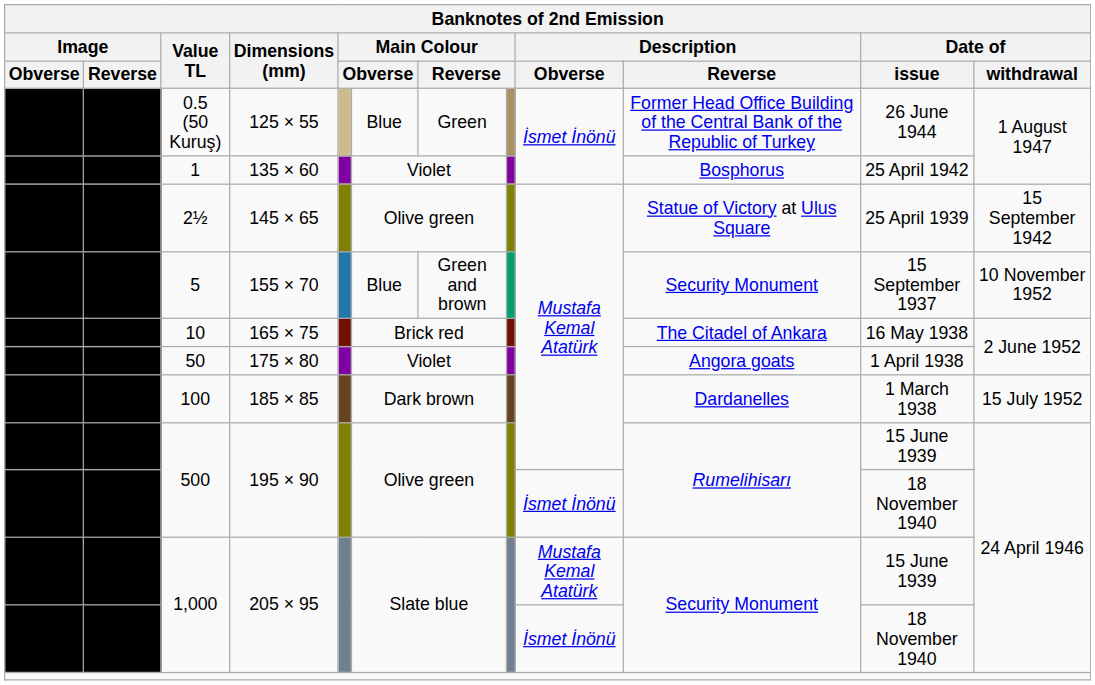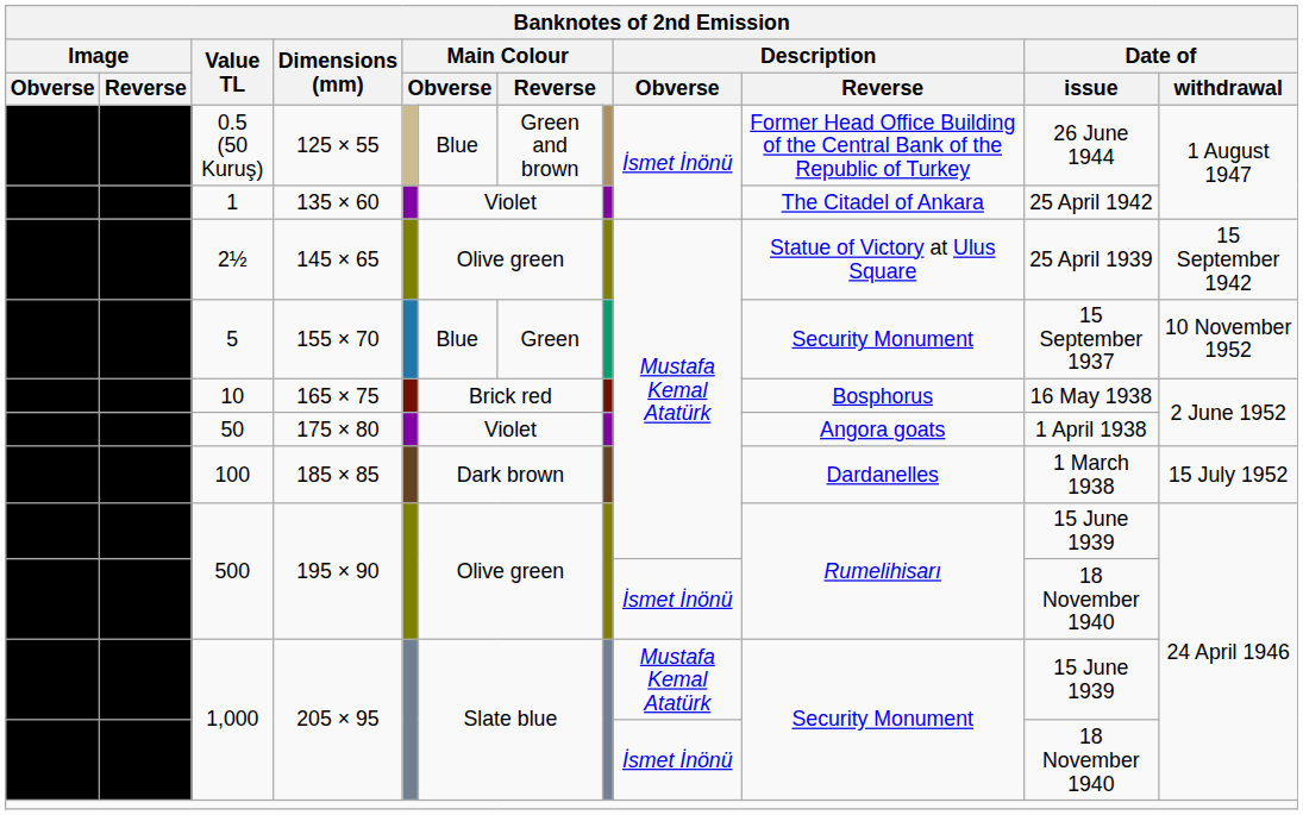0.5 (50 Kuruş) | column 7: Green -> Green and brown
1 | Description / Reverse: Bosphorus -> The Citadel of Ankara
5 | column 7: Green and brown -> Green
10 | Description / Reverse: The Citadel of Ankara -> Bosphorus
